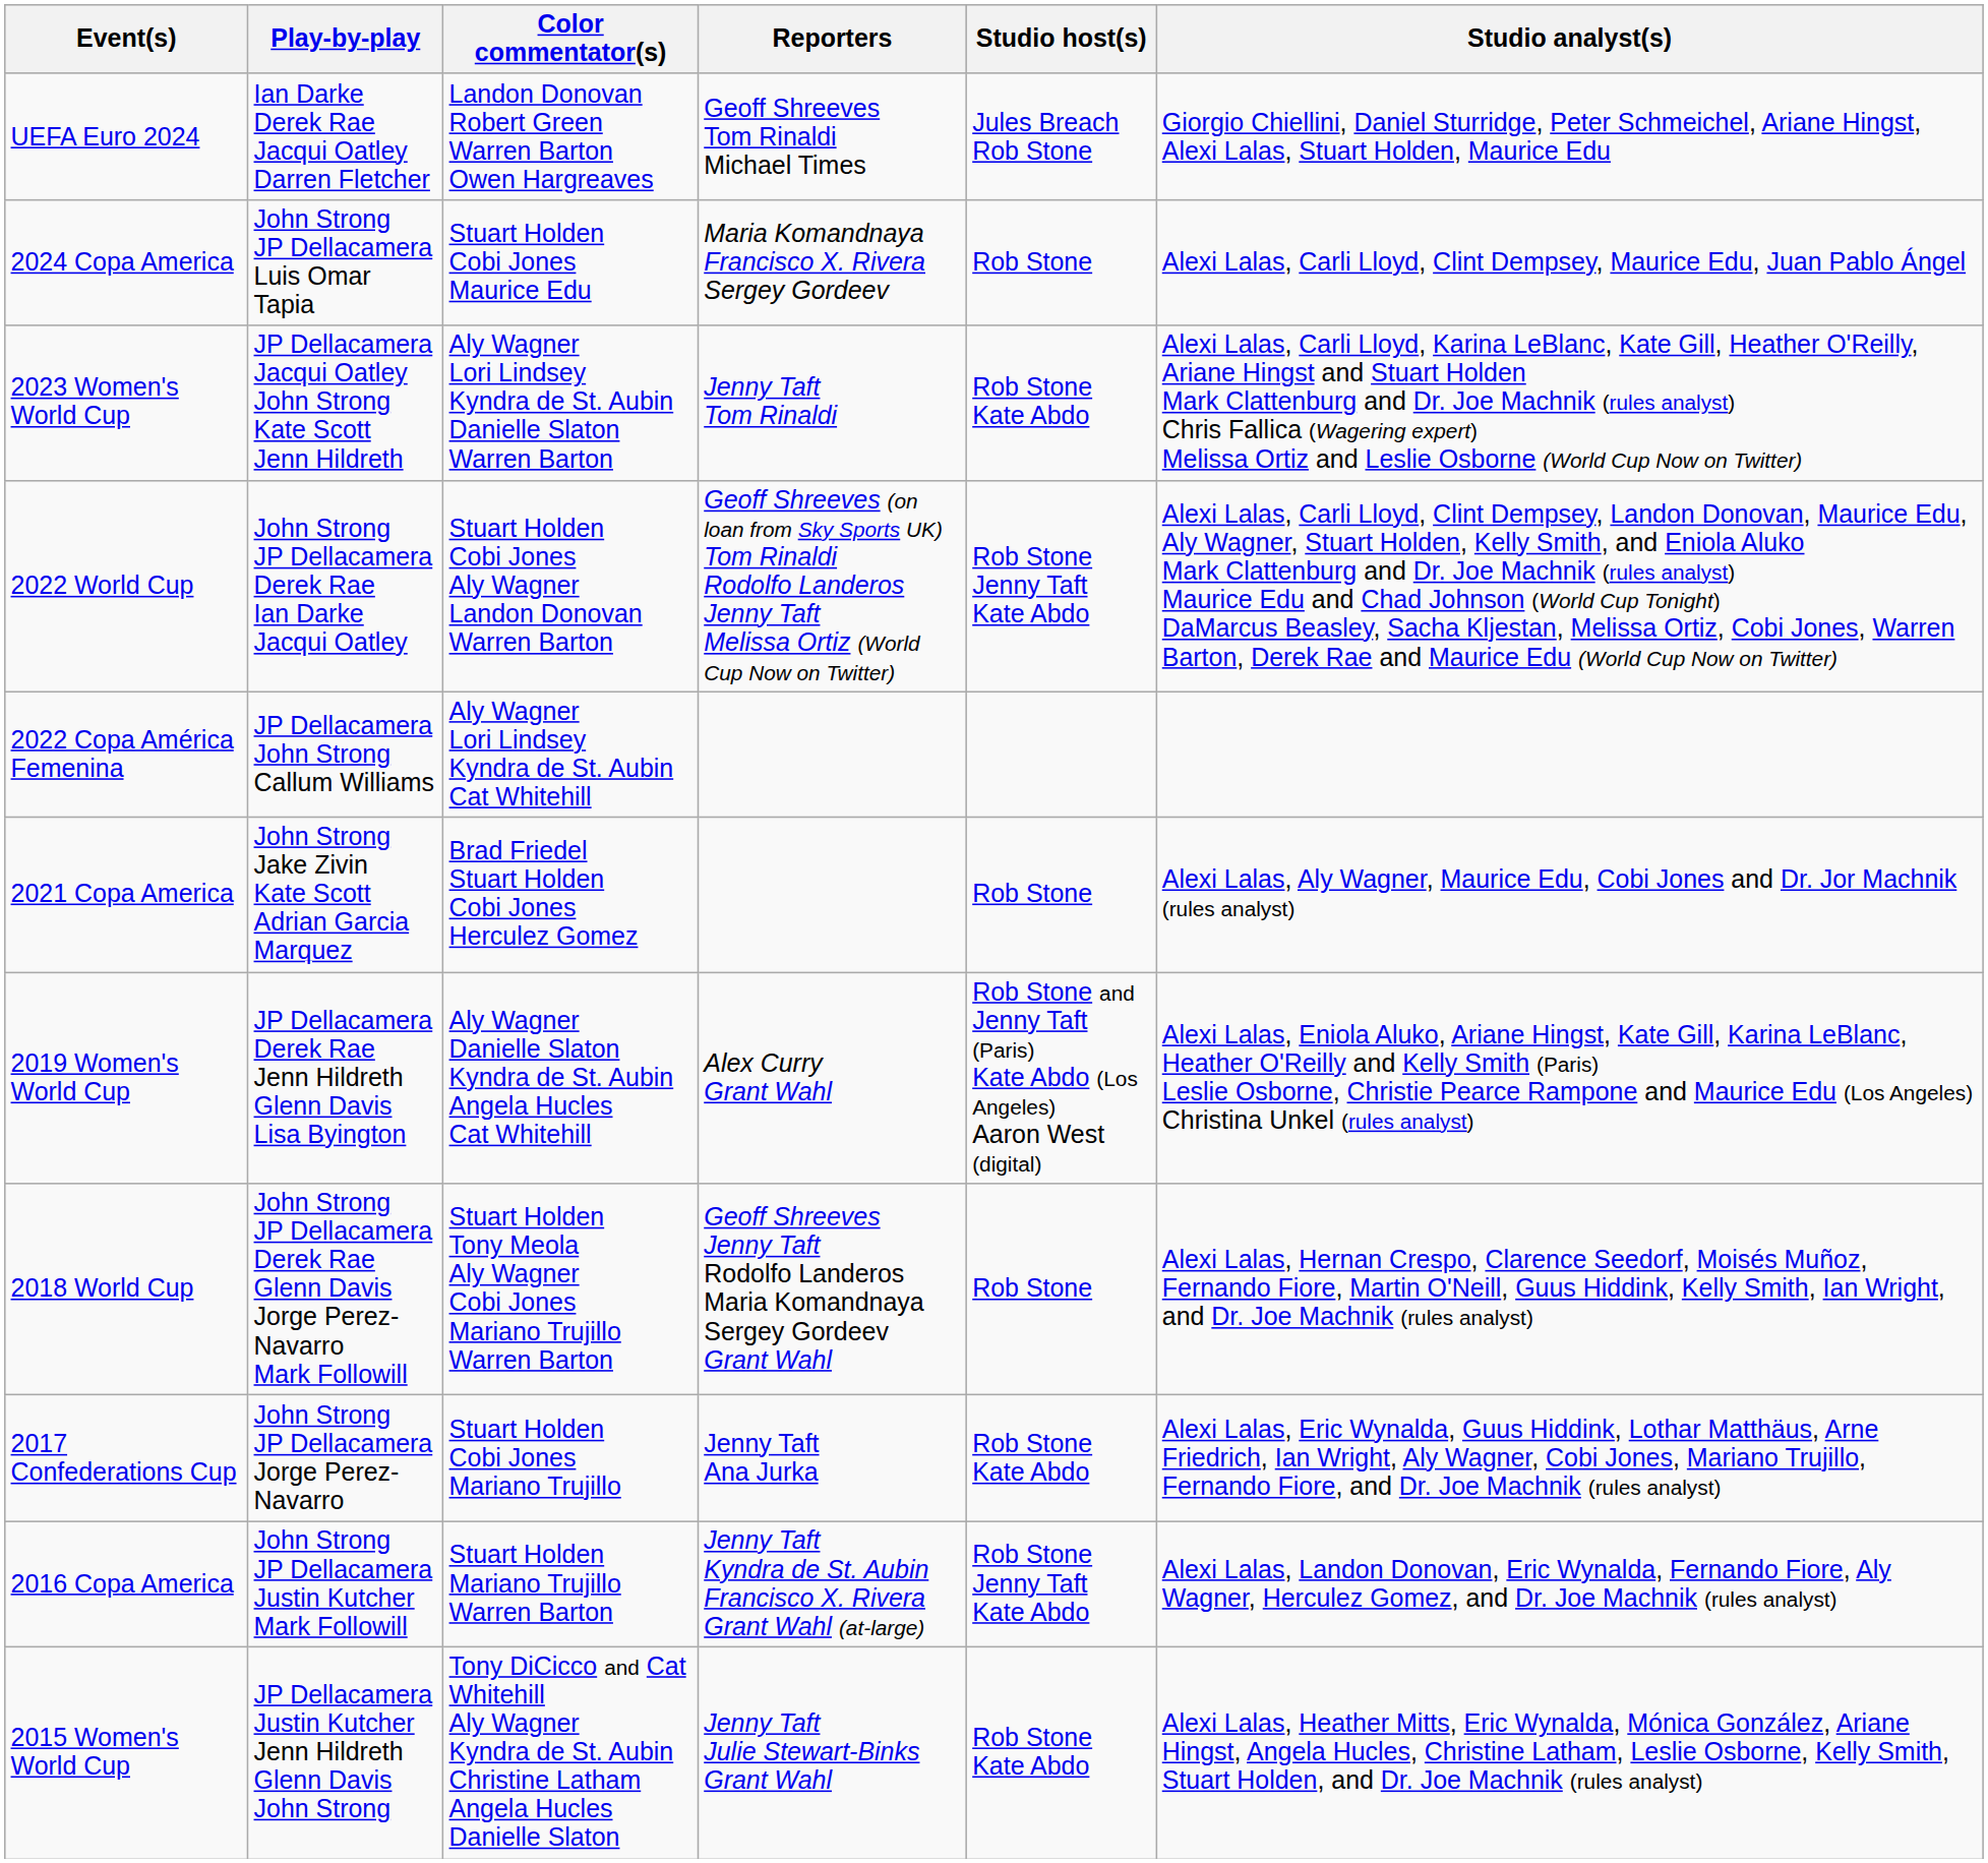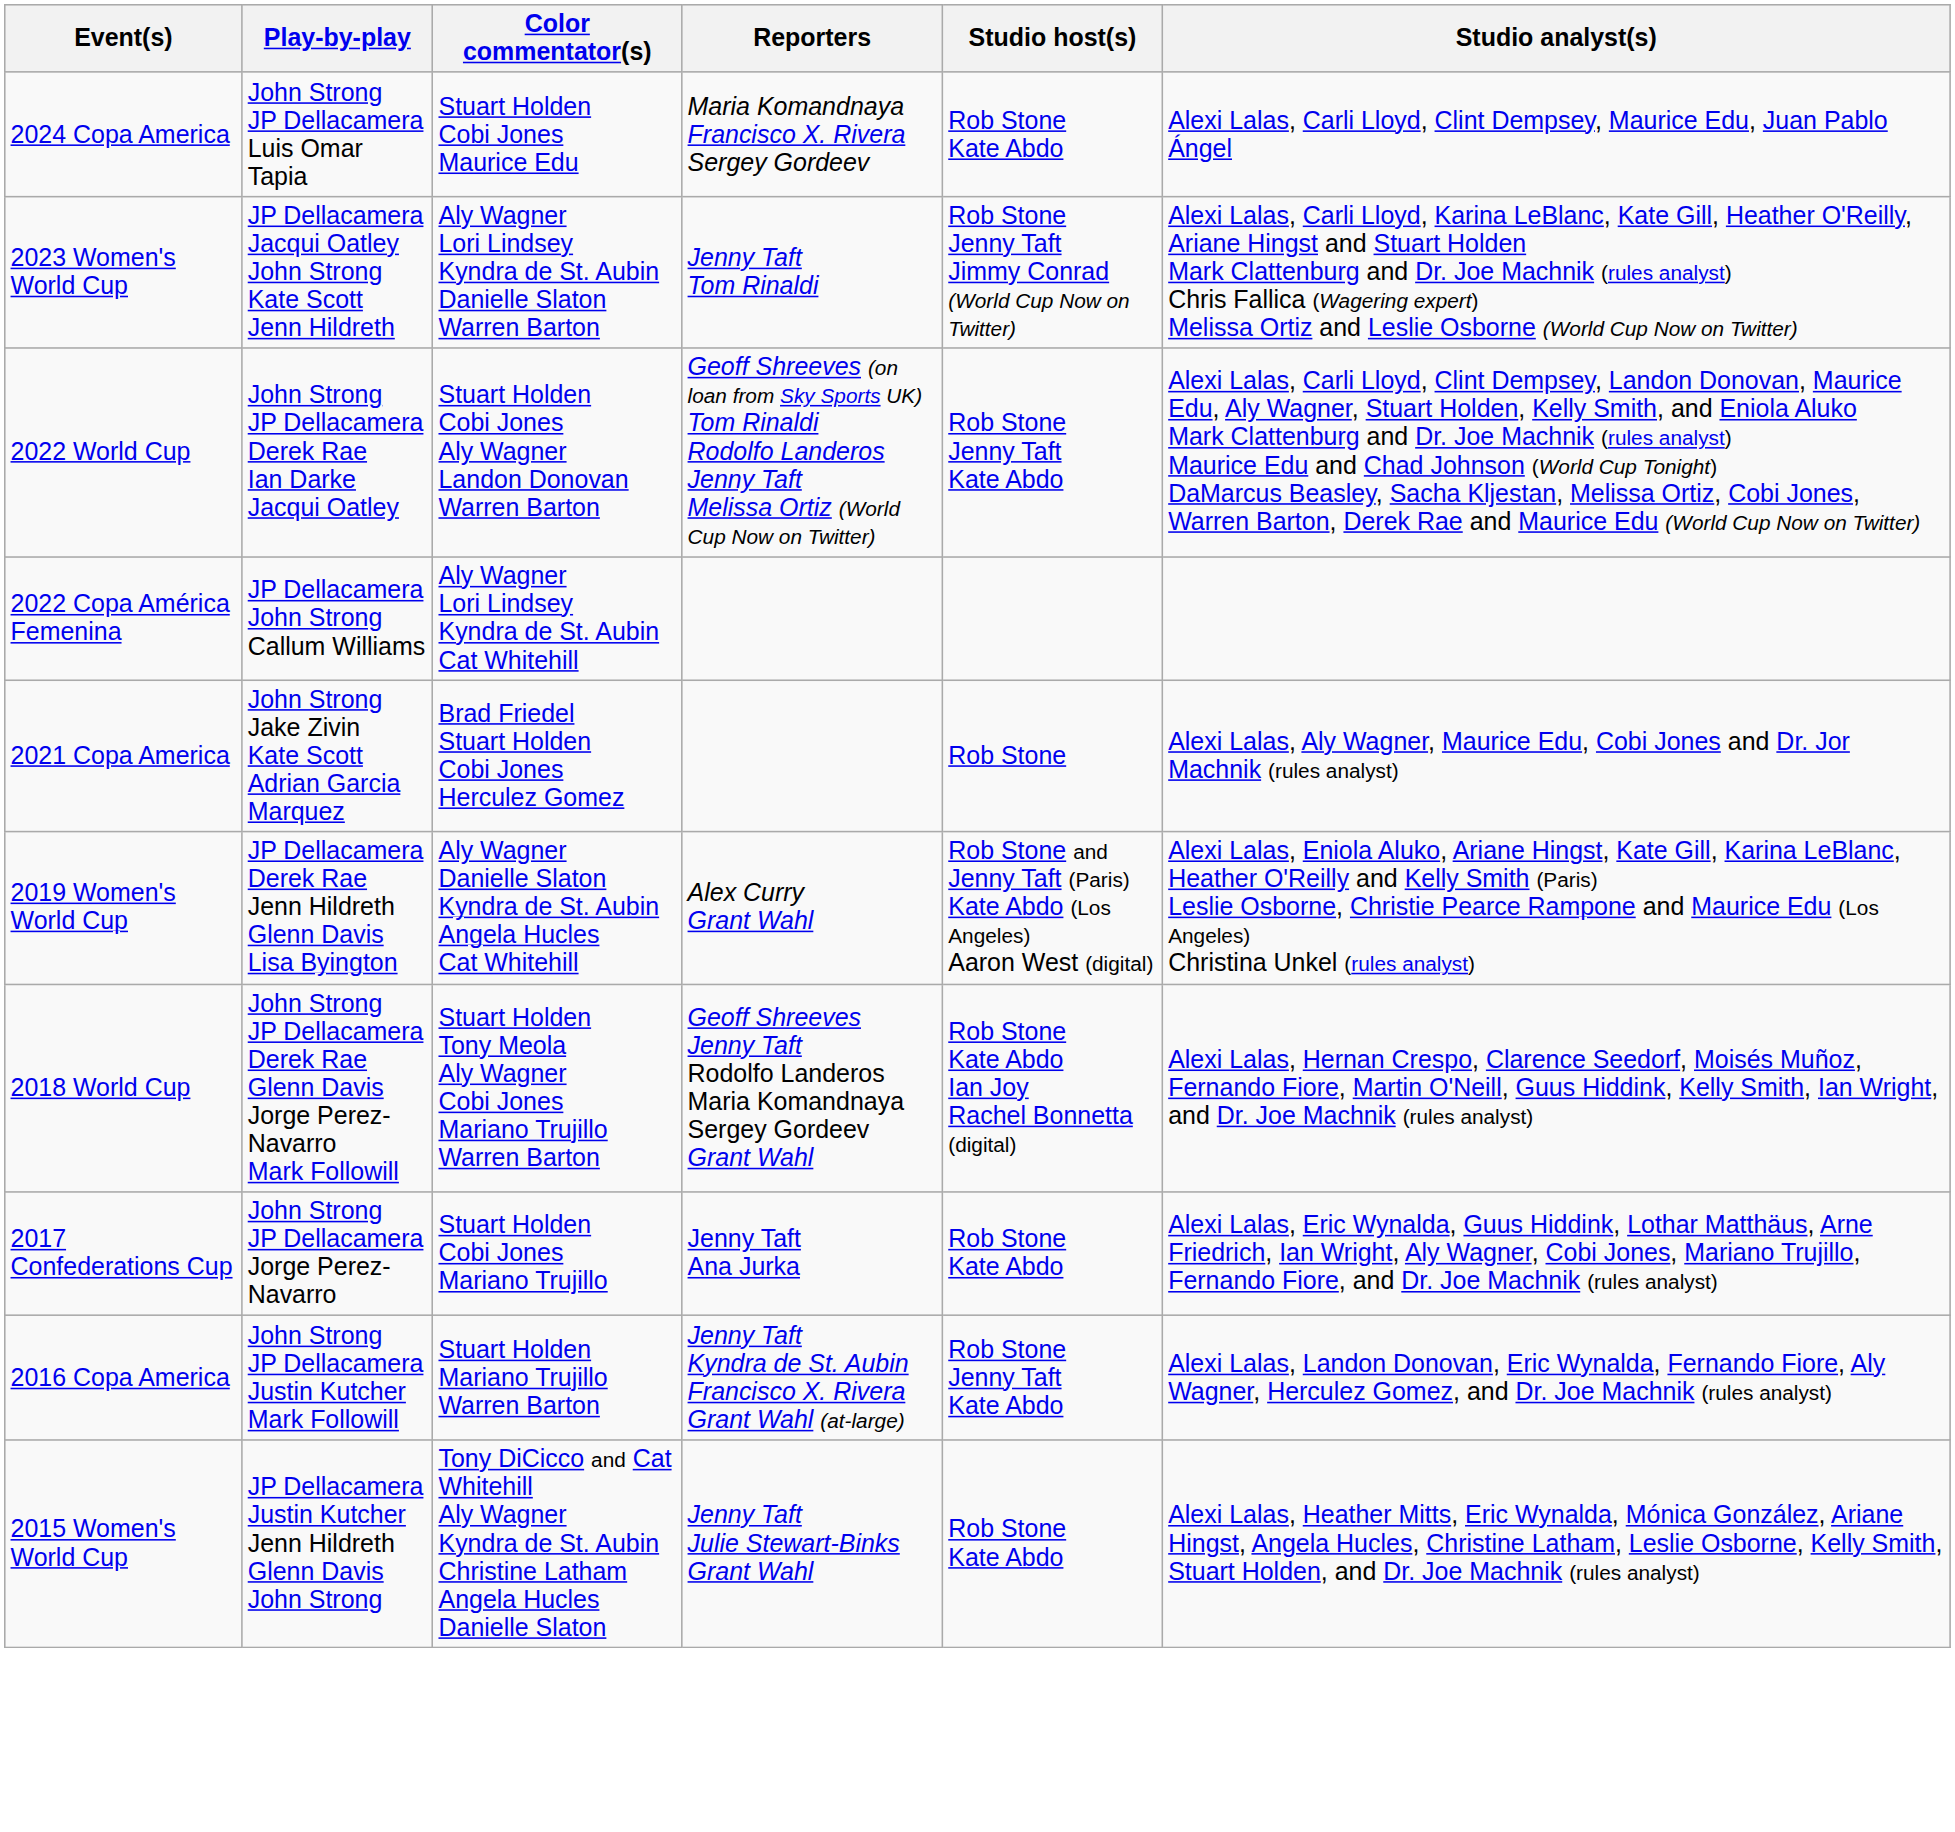- row: UEFA Euro 2024 | Ian Darke Derek Rae Jacqui Oatley Darren Fletcher | Landon Donovan Robert Green Warren Barton Owen Hargreaves | Geoff Shreeves Tom Rinaldi Michael Times | Jules Breach Rob Stone | Giorgio Chiellini, Daniel Sturridge, Peter Schmeichel, Ariane Hingst, Alexi Lalas, Stuart Holden, Maurice Edu
2024 Copa America | Studio host(s): Rob Stone -> Rob Stone Kate Abdo
2023 Women's World Cup | Studio host(s): Rob Stone Kate Abdo -> Rob Stone Jenny Taft Jimmy Conrad (World Cup Now on Twitter)
2018 World Cup | Studio host(s): Rob Stone -> Rob Stone Kate Abdo Ian Joy Rachel Bonnetta (digital)
